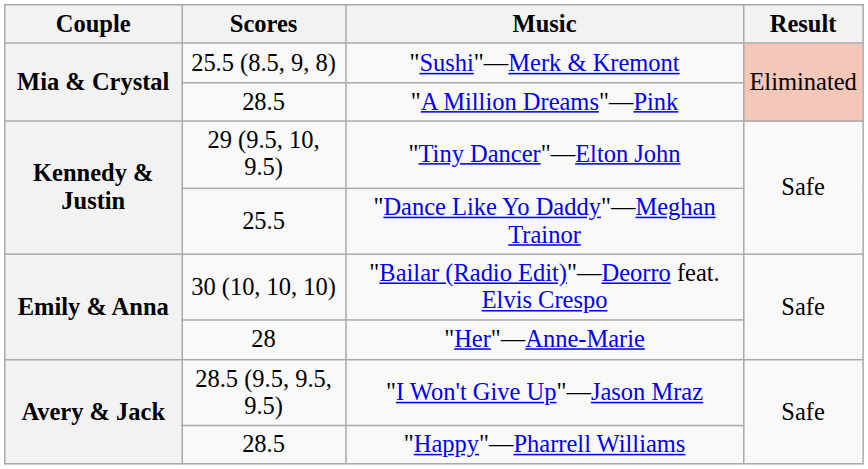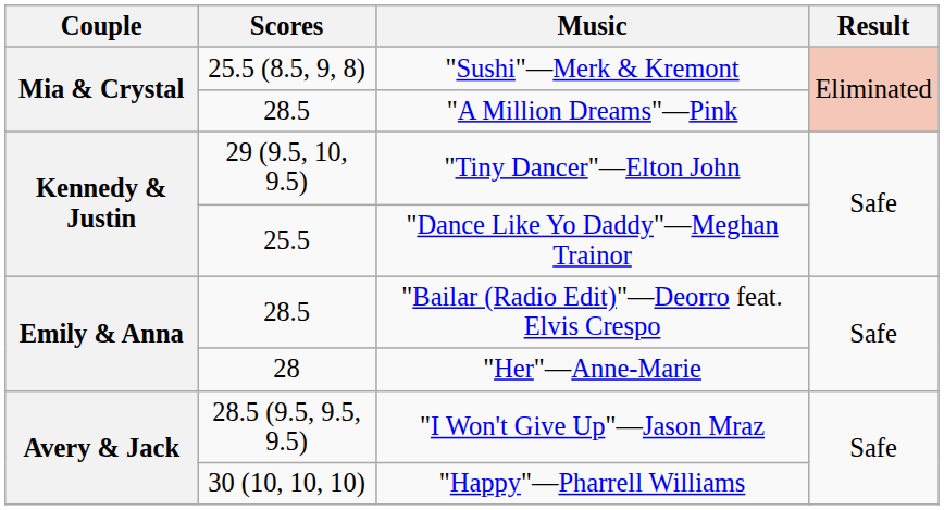"Bailar (Radio Edit)"—Deorro feat. Elvis Crespo | Scores: 30 (10, 10, 10) -> 28.5
"Happy"—Pharrell Williams | Scores: 28.5 -> 30 (10, 10, 10)
